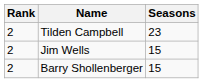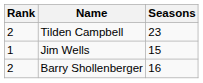Jim Wells | Rank: 2 -> 1
Barry Shollenberger | Seasons: 15 -> 16
